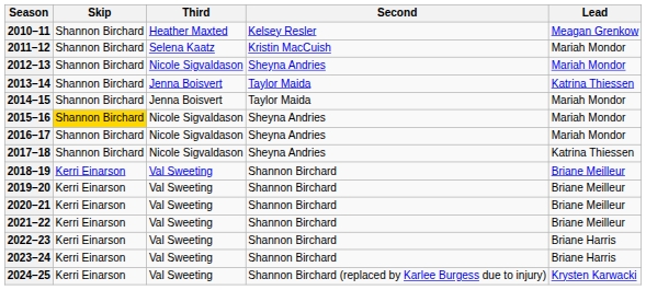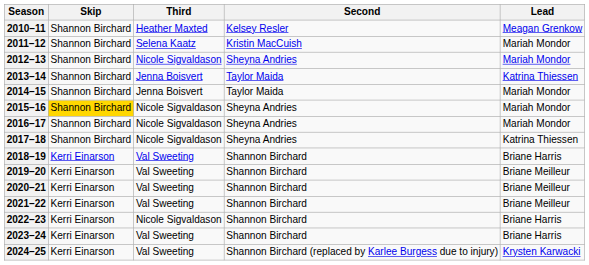2018–19 | Lead: Briane Meilleur -> Briane Harris
2022–23 | Third: Val Sweeting -> Nicole Sigvaldason
